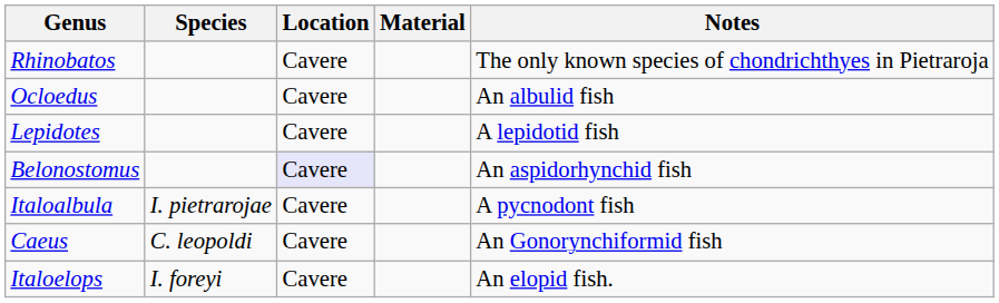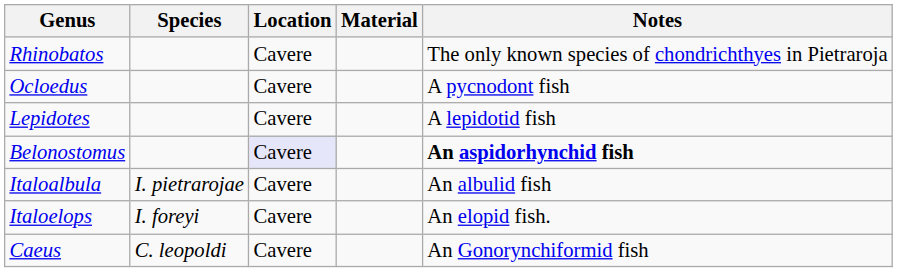Ocloedus | Notes: An albulid fish -> A pycnodont fish
Belonostomus | Notes: normal -> bold
Italoalbula | Notes: A pycnodont fish -> An albulid fish
rows swapped: Italoelops <-> Caeus
